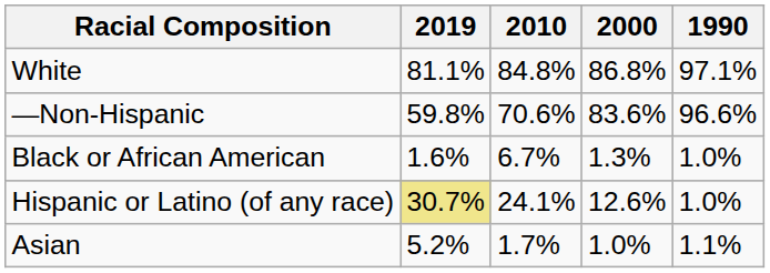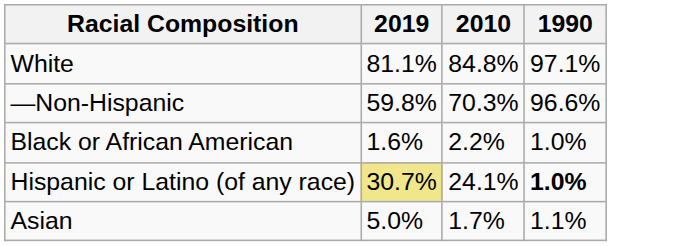- column: 2000 | 86.8% | 83.6% | 1.3% | 12.6% | 1.0%
—Non-Hispanic | 2010: 70.6% -> 70.3%
Black or African American | 2010: 6.7% -> 2.2%
Hispanic or Latino (of any race) | 1990: normal -> bold
Asian | 2019: 5.2% -> 5.0%
